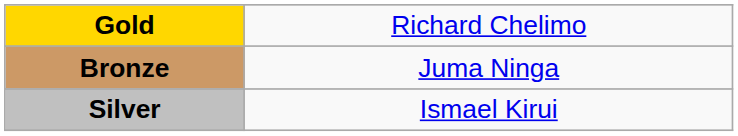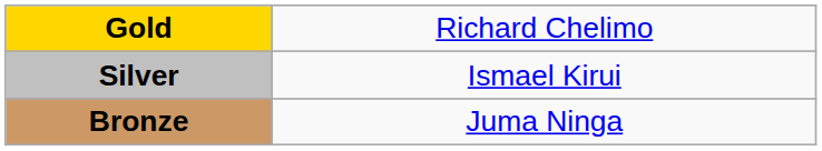rows swapped: Silver <-> Bronze
